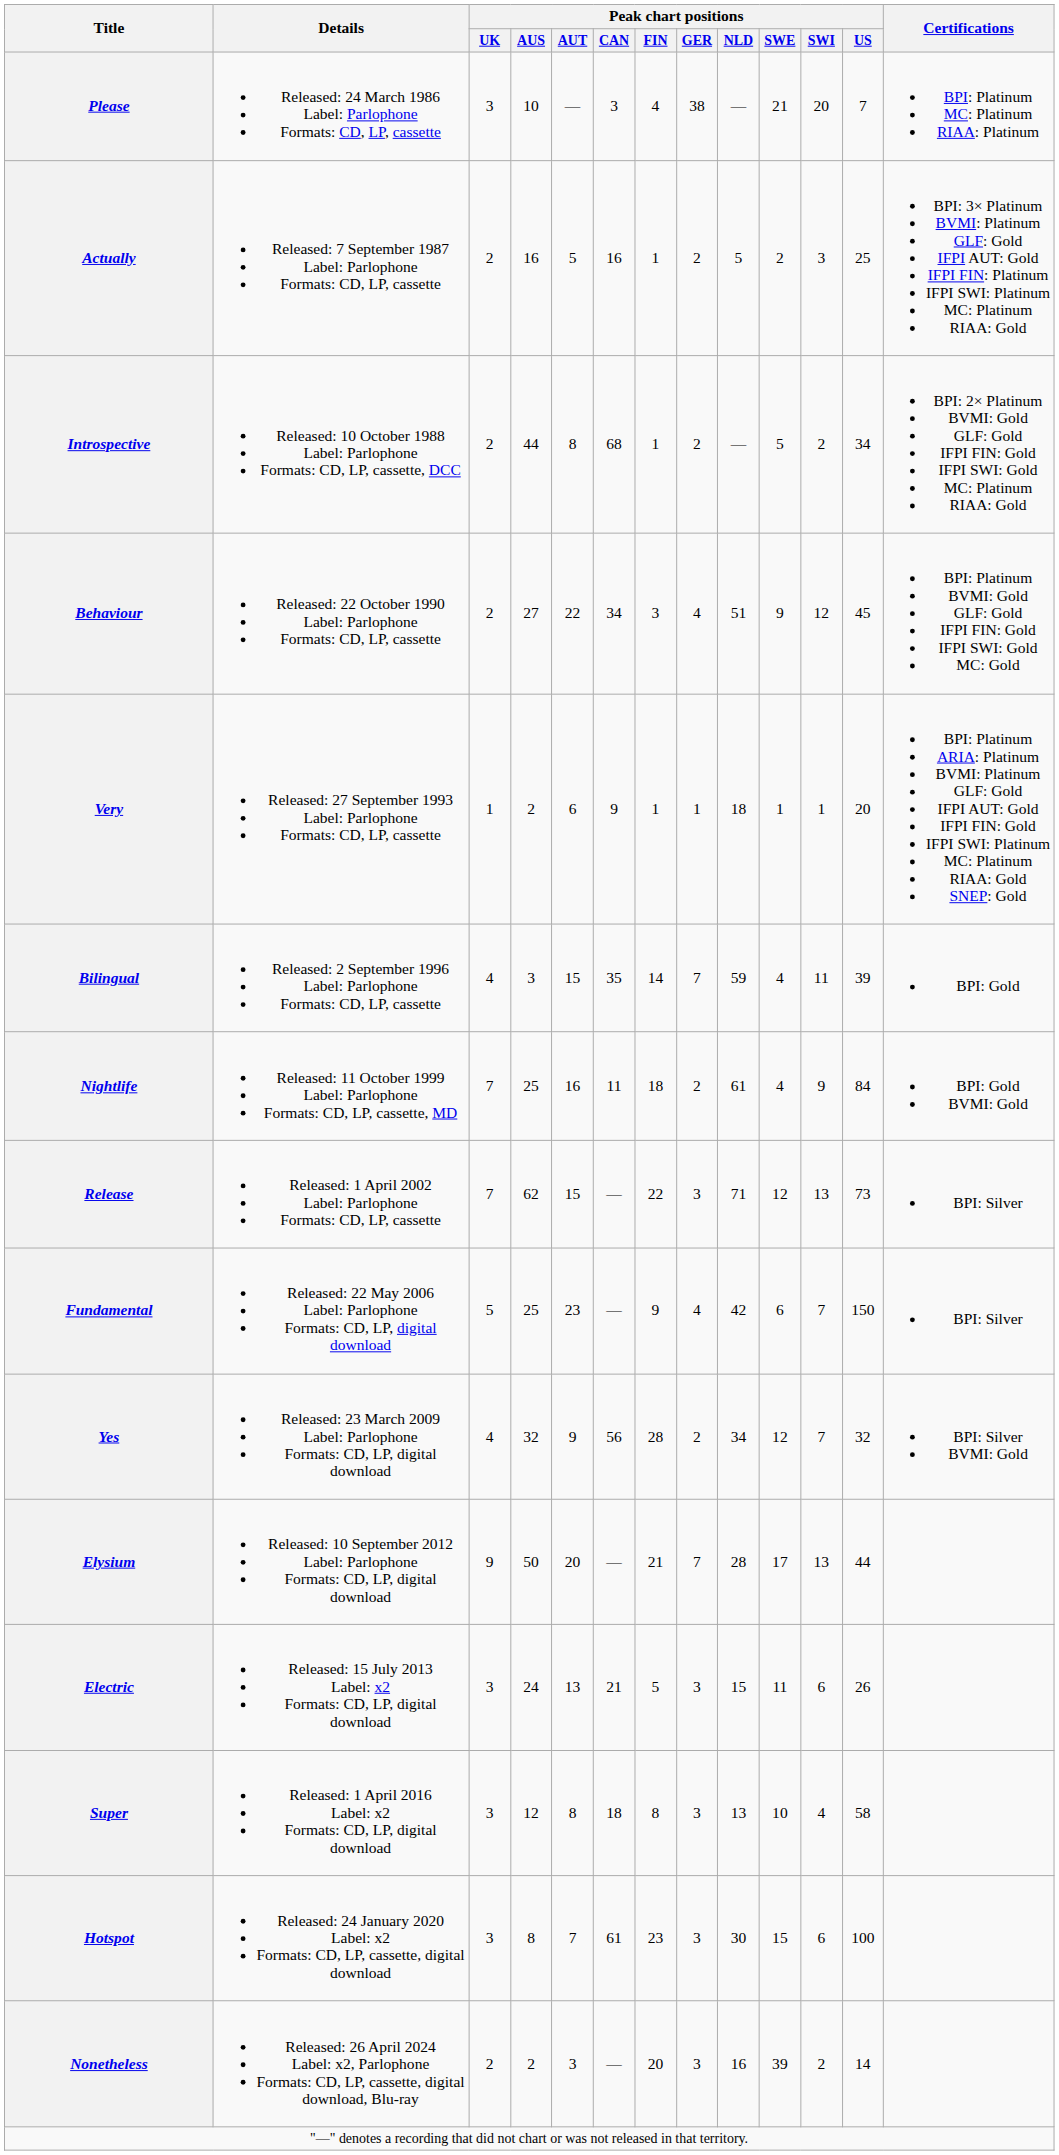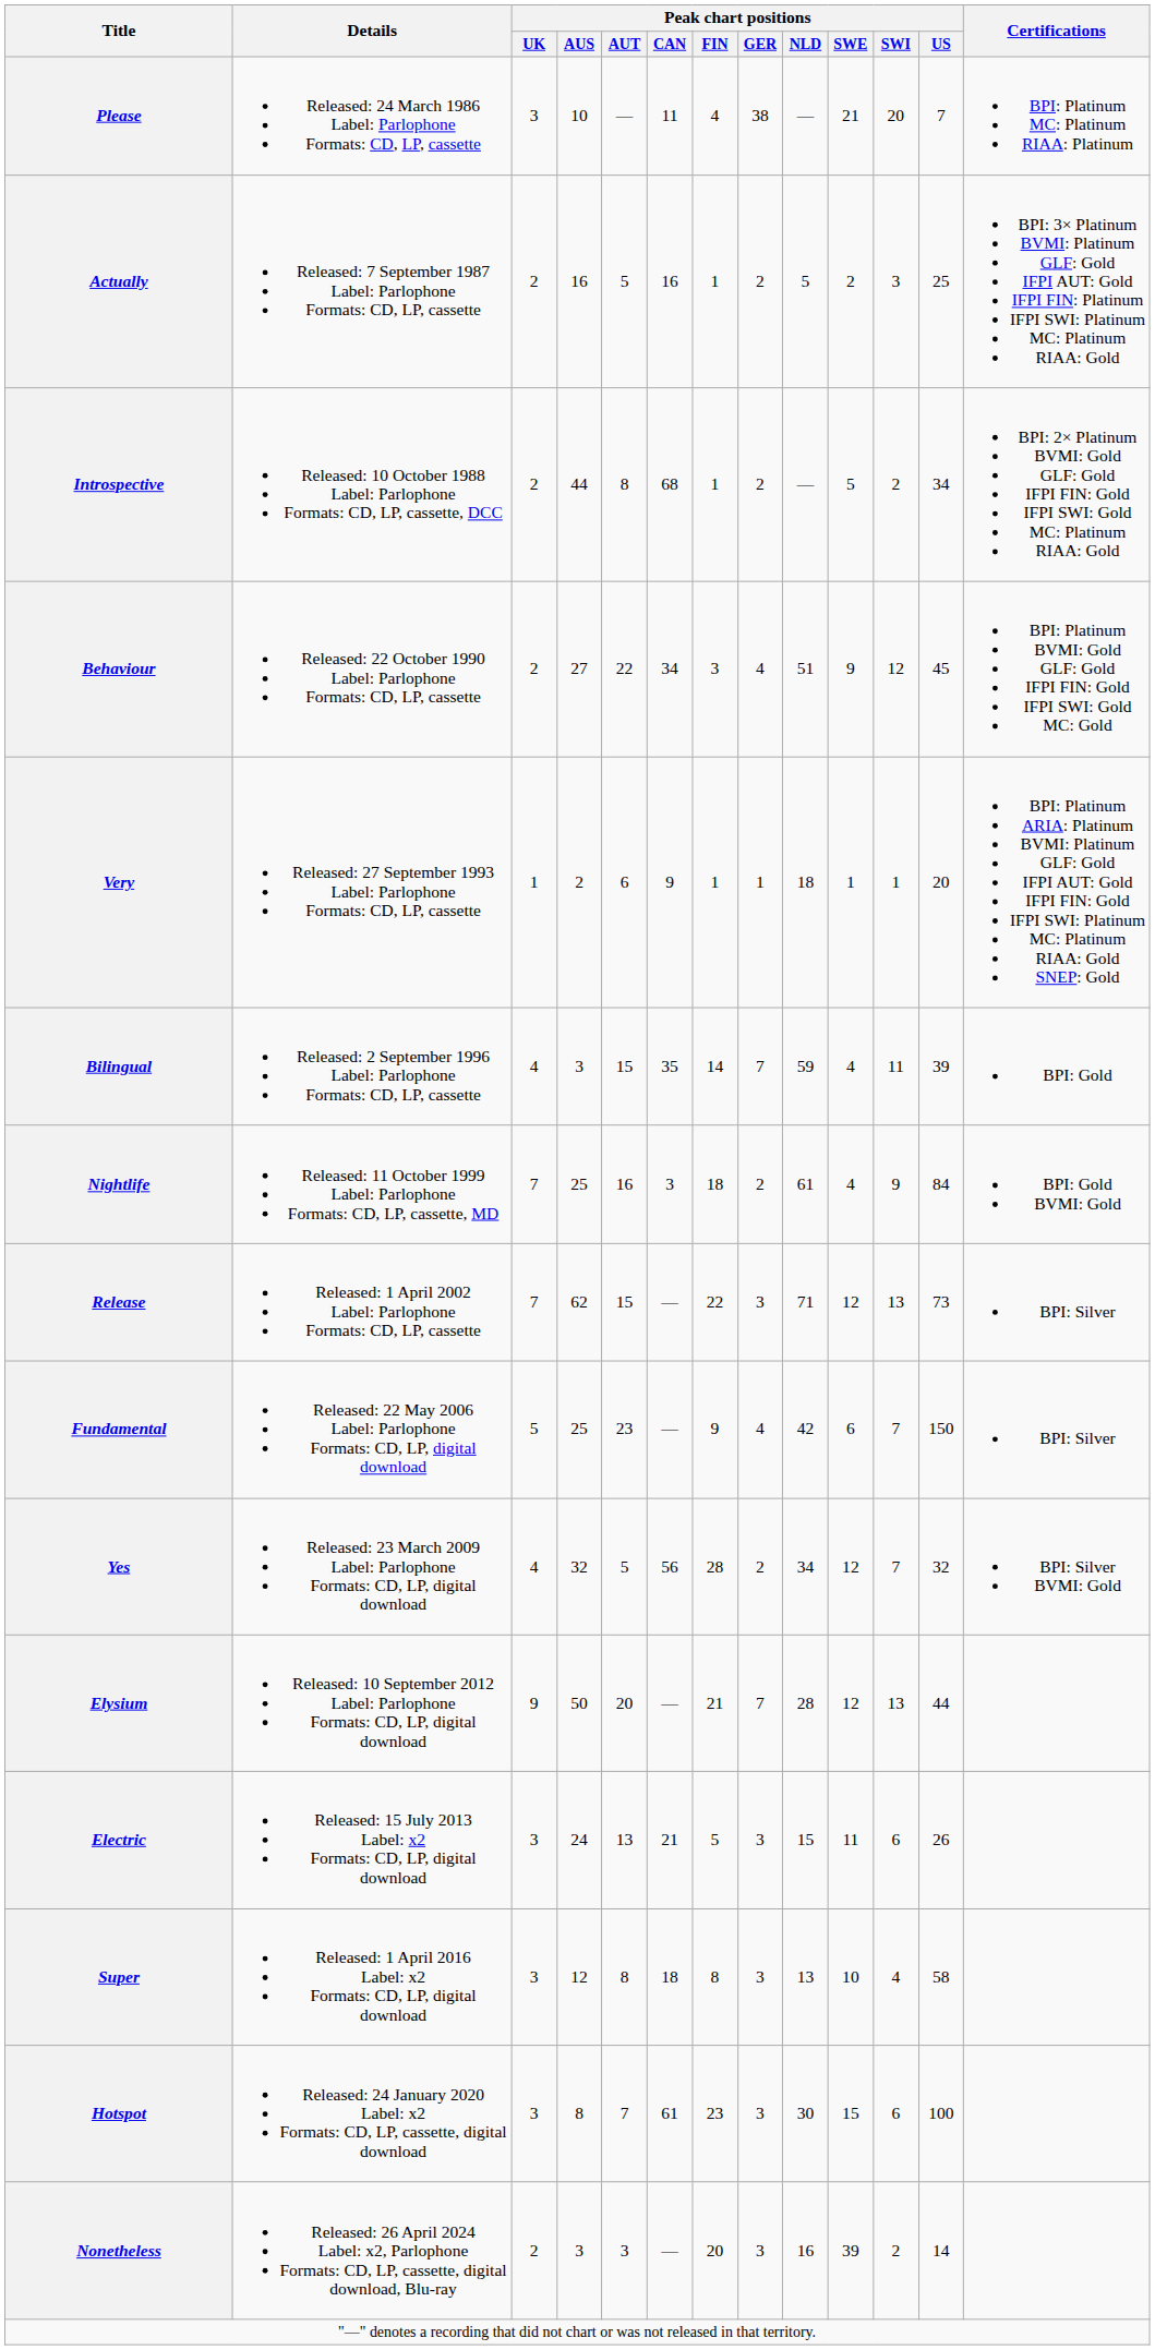Please | Peak chart positions / CAN: 3 -> 11
Nightlife | Peak chart positions / CAN: 11 -> 3
Yes | Peak chart positions / AUT: 9 -> 5
Elysium | Peak chart positions / SWE: 17 -> 12
Nonetheless | Peak chart positions / AUS: 2 -> 3
